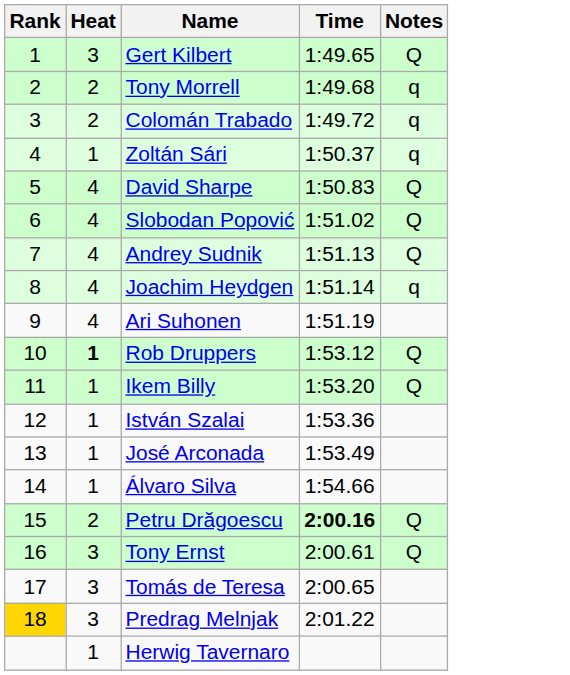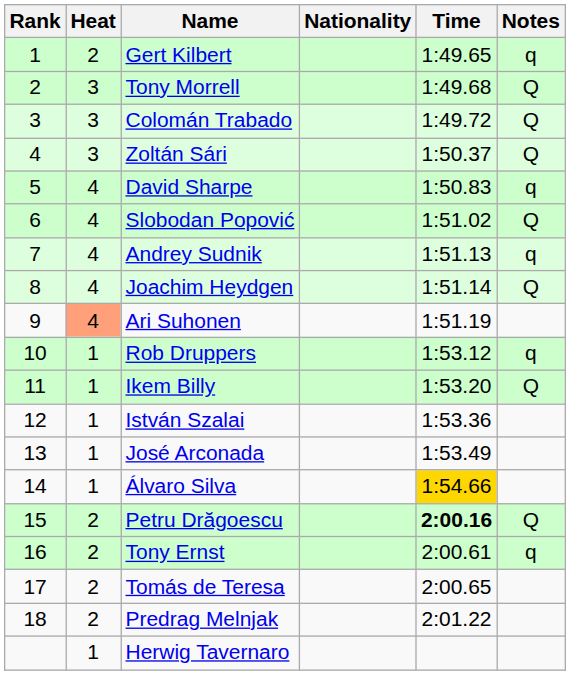+ column: Nationality
Gert Kilbert | Heat: 3 -> 2
Gert Kilbert | Notes: Q -> q
Tony Morrell | Heat: 2 -> 3
Tony Morrell | Notes: q -> Q
Colomán Trabado | Heat: 2 -> 3
Colomán Trabado | Notes: q -> Q
Zoltán Sári | Heat: 1 -> 3
Zoltán Sári | Notes: q -> Q
David Sharpe | Notes: Q -> q
Andrey Sudnik | Notes: Q -> q
Joachim Heydgen | Notes: q -> Q
Ari Suhonen | Heat: no background -> lightsalmon background
Rob Druppers | Heat: bold -> normal
Rob Druppers | Notes: Q -> q
Álvaro Silva | Time: no background -> gold background
Tony Ernst | Heat: 3 -> 2
Tony Ernst | Notes: Q -> q
Tomás de Teresa | Heat: 3 -> 2
Predrag Melnjak | Rank: gold background -> no background
Predrag Melnjak | Heat: 3 -> 2
